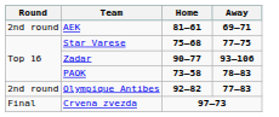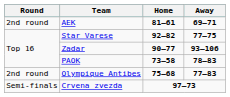Star Varese | Home: 75–68 -> 92–82
Olympique Antibes | Home: 92–82 -> 75–68
Crvena zvezda | Round: Final -> Semi-finals
